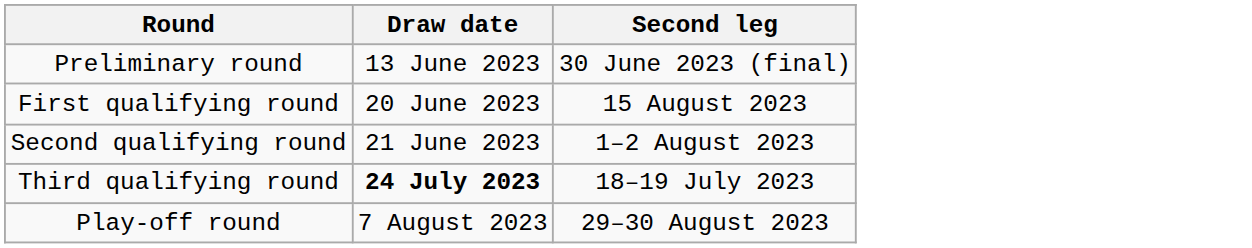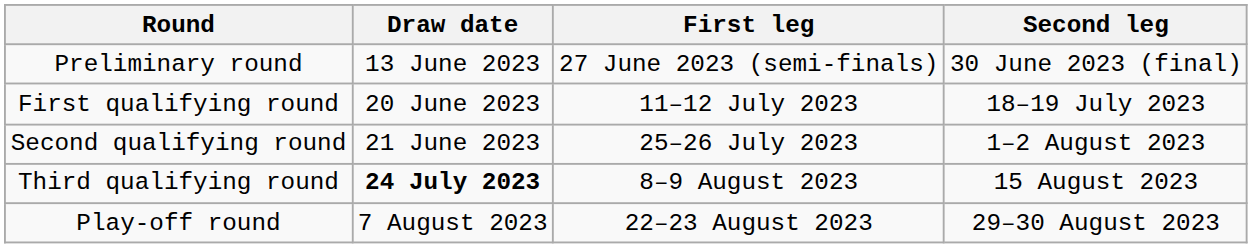+ column: First leg | 27 June 2023 (semi-finals) | 11–12 July 2023 | 25–26 July 2023 | 8–9 August 2023 | 22–23 August 2023
First qualifying round | Second leg: 15 August 2023 -> 18–19 July 2023
Third qualifying round | Second leg: 18–19 July 2023 -> 15 August 2023
